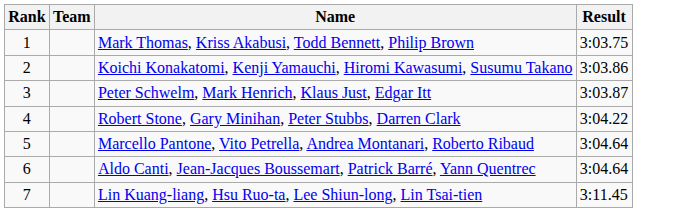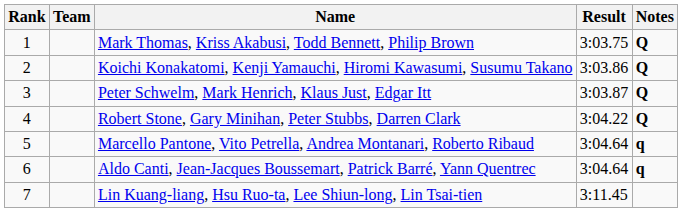+ column: Notes | Q | Q | Q | Q | q | q
